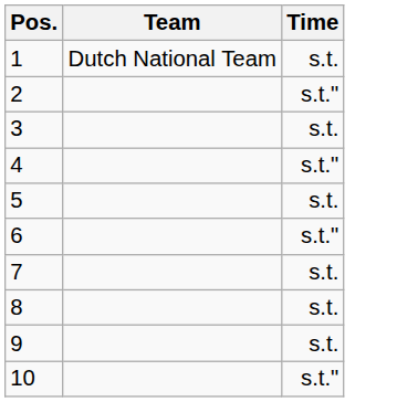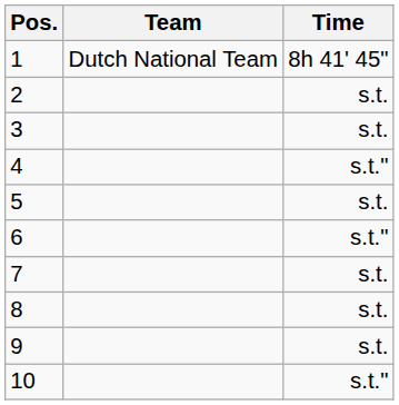1 | Time: s.t. -> 8h 41' 45"
2 | Time: s.t." -> s.t.
